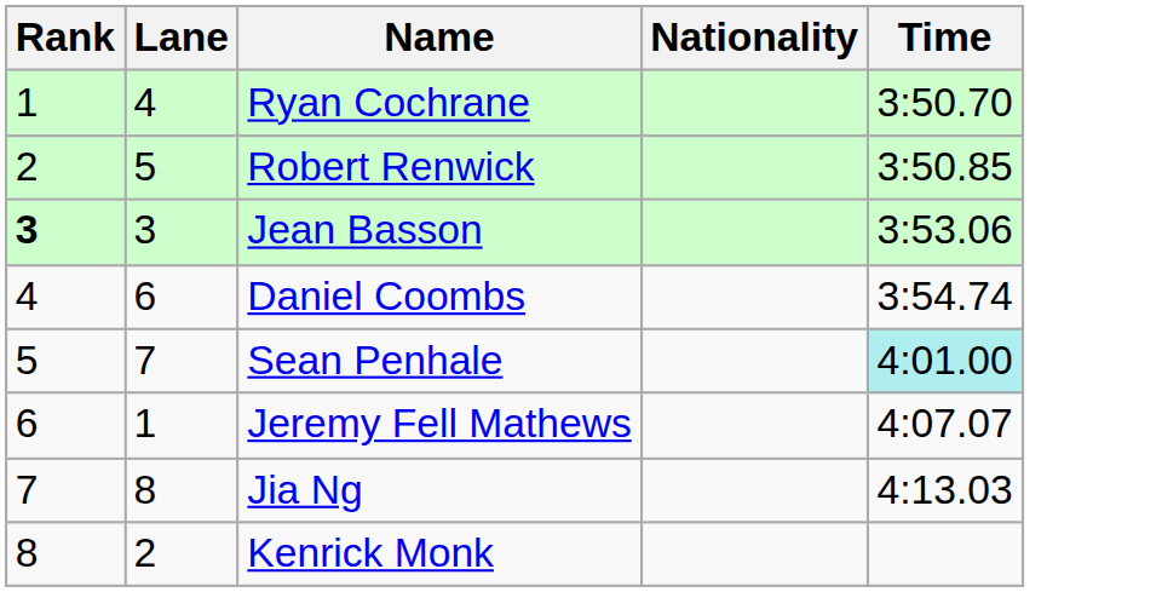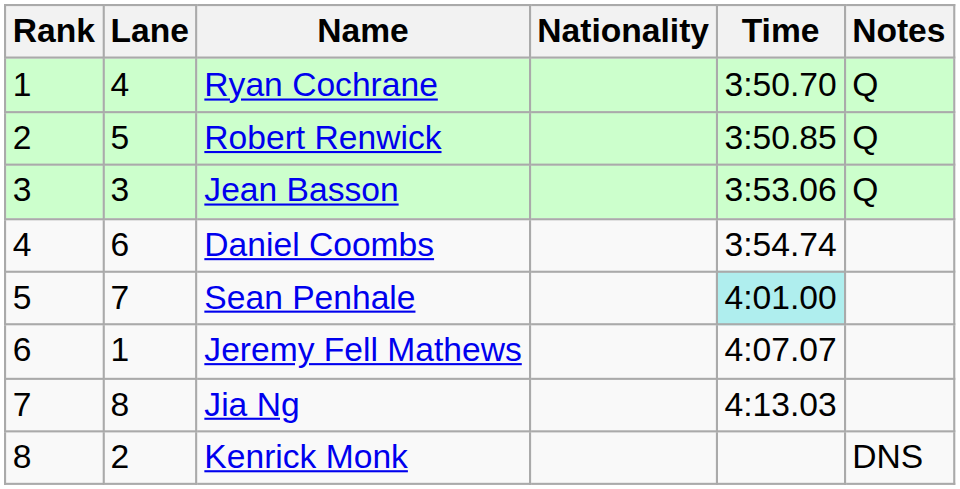+ column: Notes | Q | Q | Q | DNS
Jean Basson | Rank: bold -> normal
